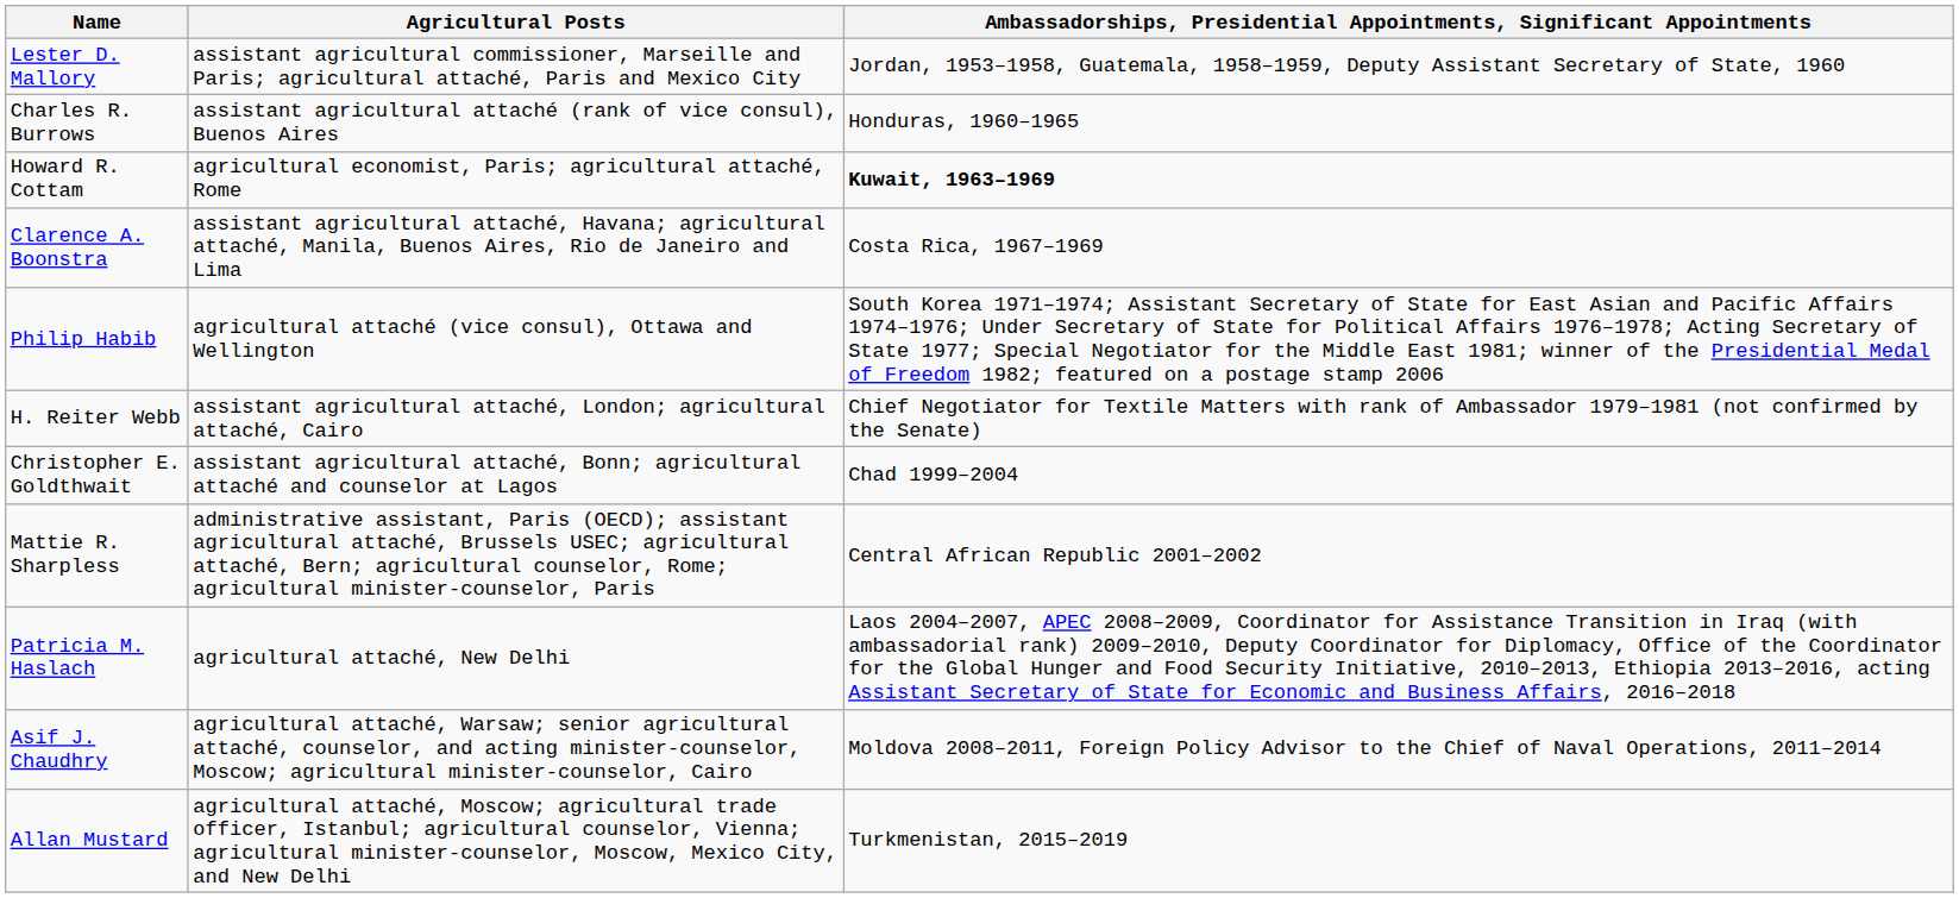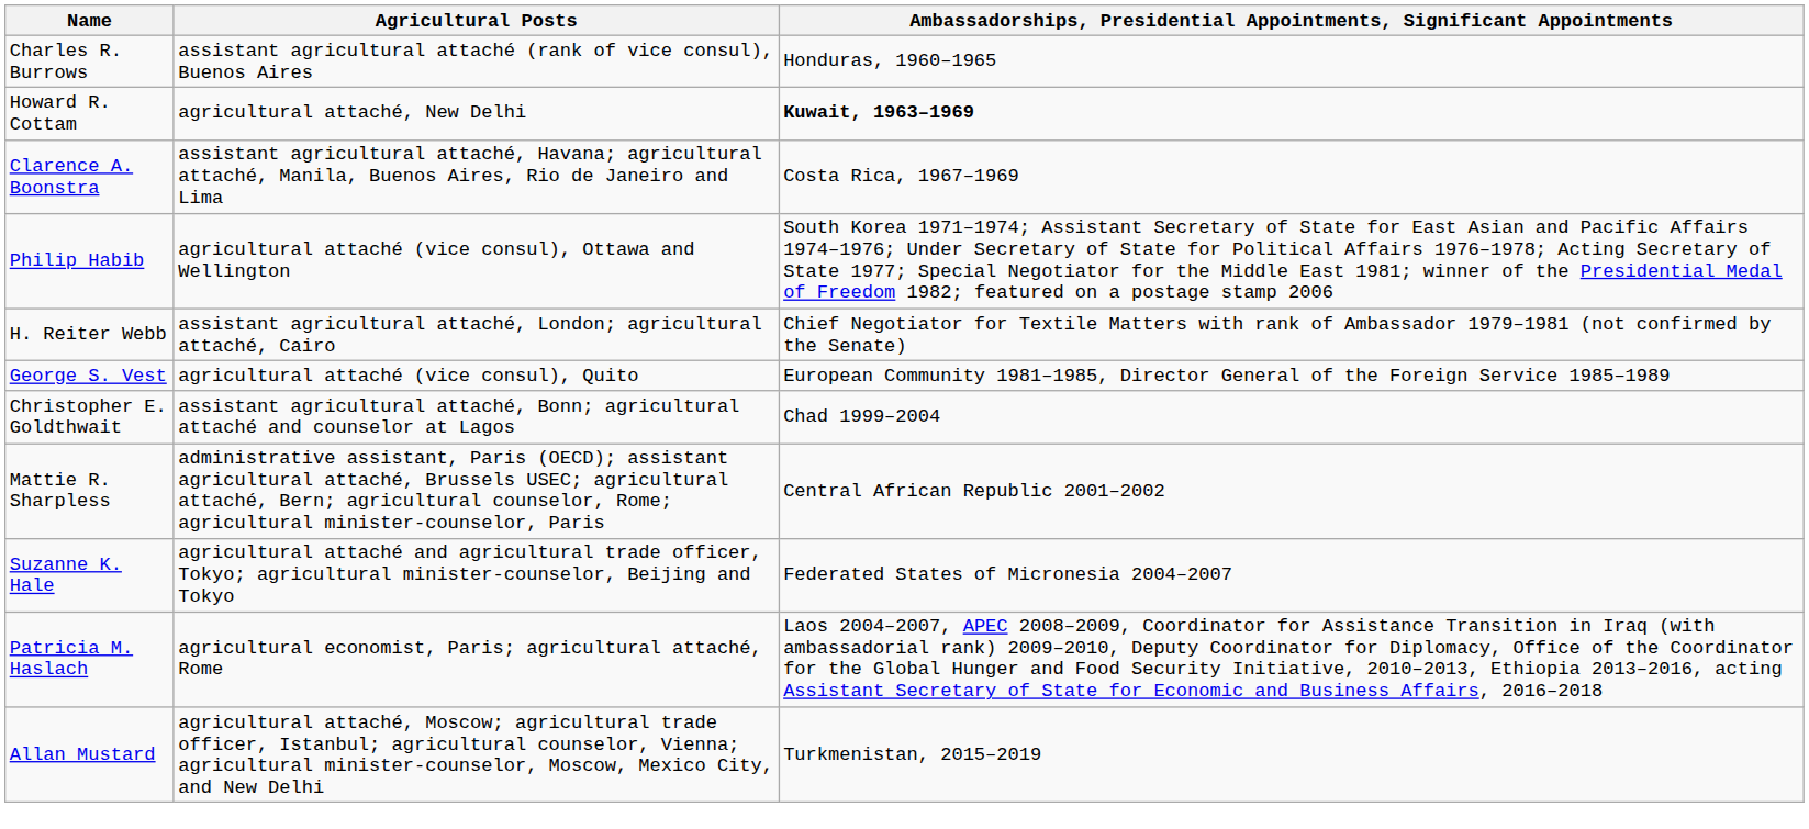- row: Lester D. Mallory | assistant agricultural commissioner, Marseille and Paris; agricultural attaché, Paris and Mexico City | Jordan, 1953–1958, Guatemala, 1958–1959, Deputy Assistant Secretary of State, 1960
Howard R. Cottam | Agricultural Posts: agricultural economist, Paris; agricultural attaché, Rome -> agricultural attaché, New Delhi
+ row: George S. Vest | agricultural attaché (vice consul), Quito | European Community 1981–1985, Director General of the Foreign Service 1985–1989
+ row: Suzanne K. Hale | agricultural attaché and agricultural trade officer, Tokyo; agricultural minister-counselor, Beijing and Tokyo | Federated States of Micronesia 2004–2007
Patricia M. Haslach | Agricultural Posts: agricultural attaché, New Delhi -> agricultural economist, Paris; agricultural attaché, Rome
- row: Asif J. Chaudhry | agricultural attaché, Warsaw; senior agricultural attaché, counselor, and acting minister-counselor, Moscow; agricultural minister-counselor, Cairo | Moldova 2008–2011, Foreign Policy Advisor to the Chief of Naval Operations, 2011–2014
